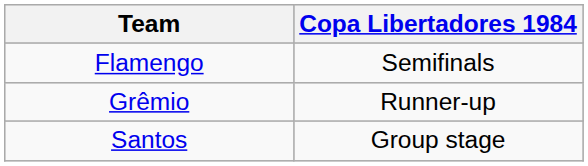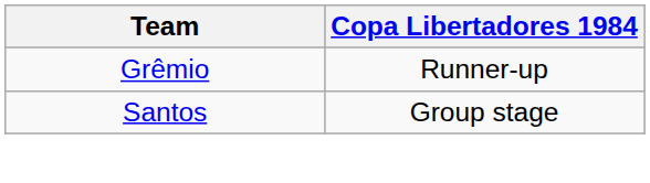- row: Flamengo | Semifinals
